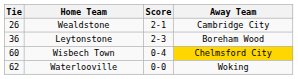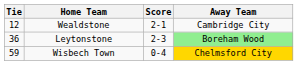Wealdstone | Tie: 26 -> 12
Leytonstone | Away Team: no background -> lightgreen background
Wisbech Town | Tie: 60 -> 59
- row: 62 | Waterlooville | 0-0 | Woking
